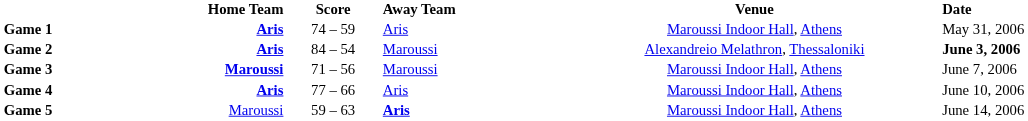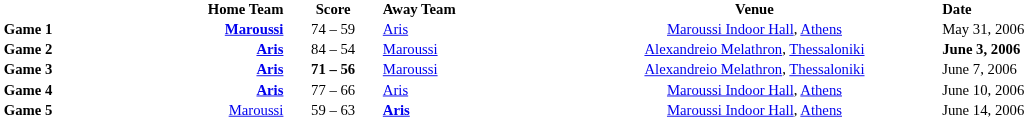Game 1 | Home Team: Aris -> Maroussi
Game 3 | Home Team: Maroussi -> Aris
Game 3 | Score: normal -> bold
Game 3 | Venue: Maroussi Indoor Hall, Athens -> Alexandreio Melathron, Thessaloniki
